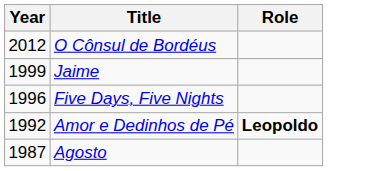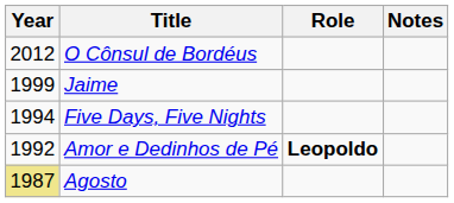+ column: Notes
Five Days, Five Nights | Year: 1996 -> 1994
Agosto | Year: no background -> khaki background
